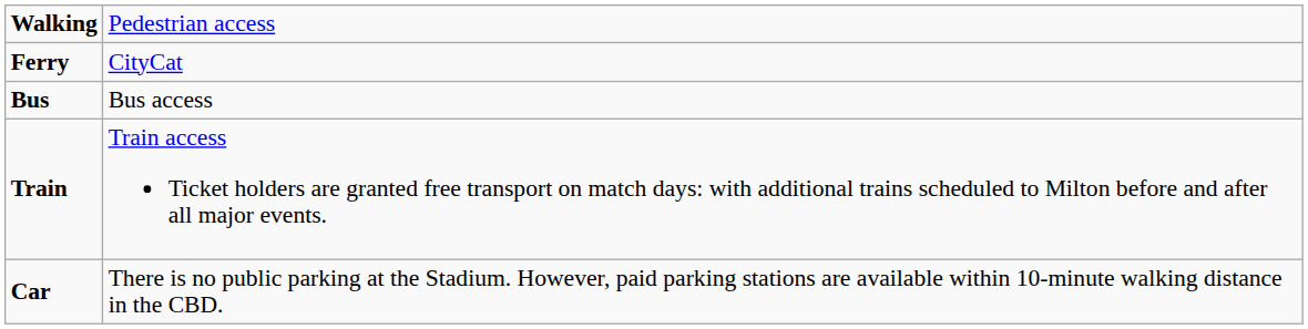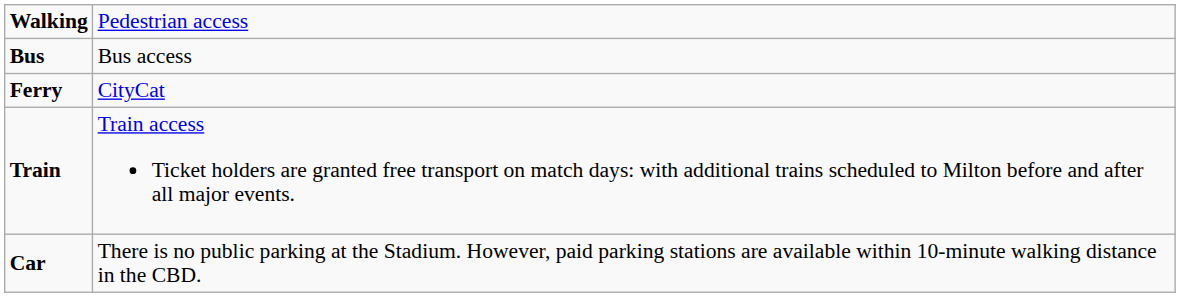rows swapped: Ferry <-> Bus
